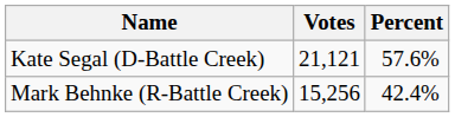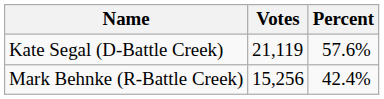Kate Segal (D-Battle Creek) | Votes: 21,121 -> 21,119
